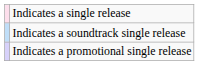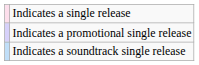rows swapped: Indicates a promotional single release <-> Indicates a soundtrack single release
